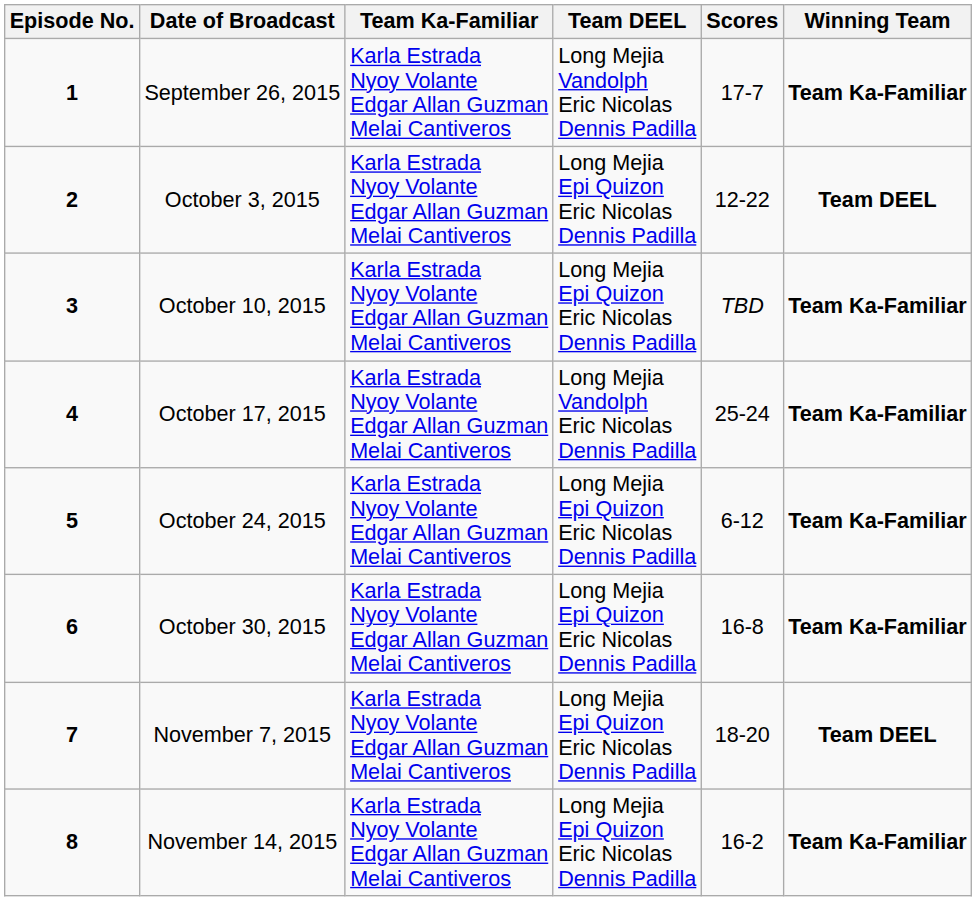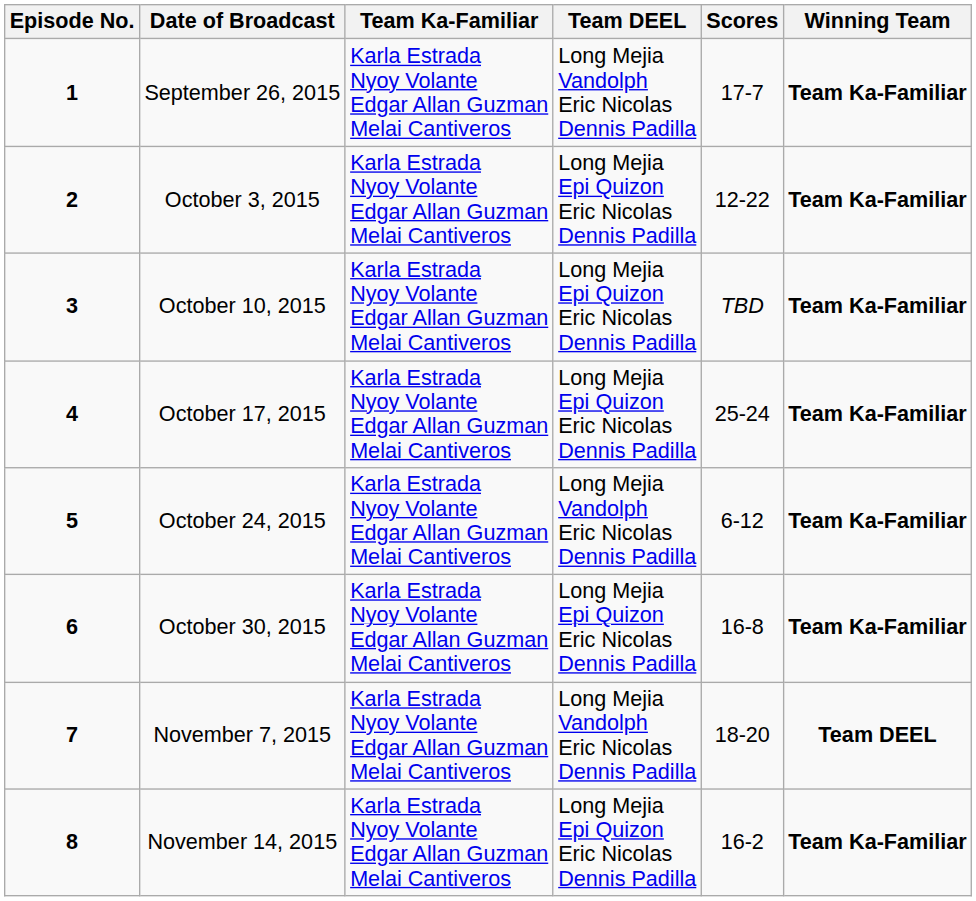October 3, 2015 | Winning Team: Team DEEL -> Team Ka-Familiar
October 17, 2015 | Team DEEL: Long Mejia Vandolph Eric Nicolas Dennis Padilla -> Long Mejia Epi Quizon Eric Nicolas Dennis Padilla
October 24, 2015 | Team DEEL: Long Mejia Epi Quizon Eric Nicolas Dennis Padilla -> Long Mejia Vandolph Eric Nicolas Dennis Padilla
November 7, 2015 | Team DEEL: Long Mejia Epi Quizon Eric Nicolas Dennis Padilla -> Long Mejia Vandolph Eric Nicolas Dennis Padilla
